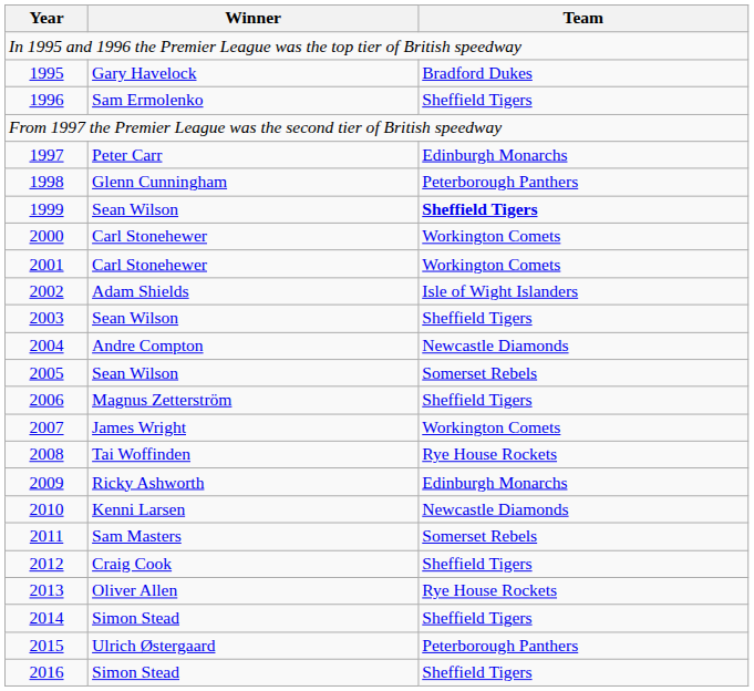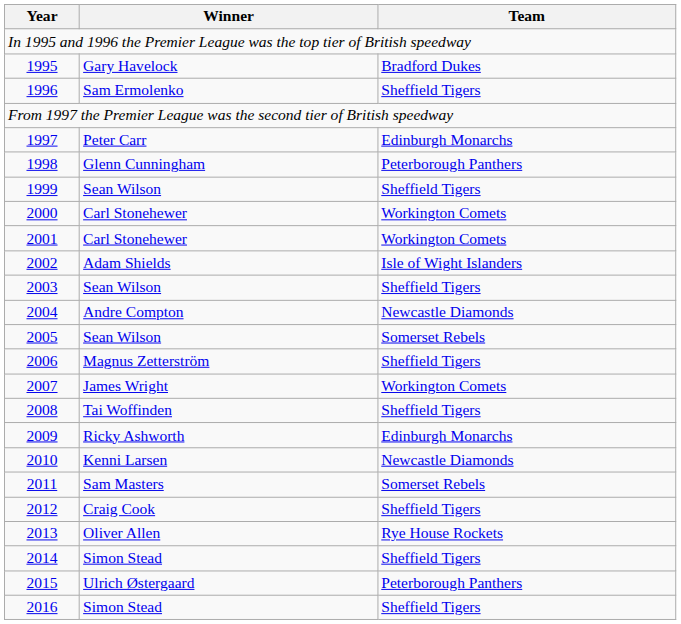1999 | Team: bold -> normal
2008 | Team: Rye House Rockets -> Sheffield Tigers
